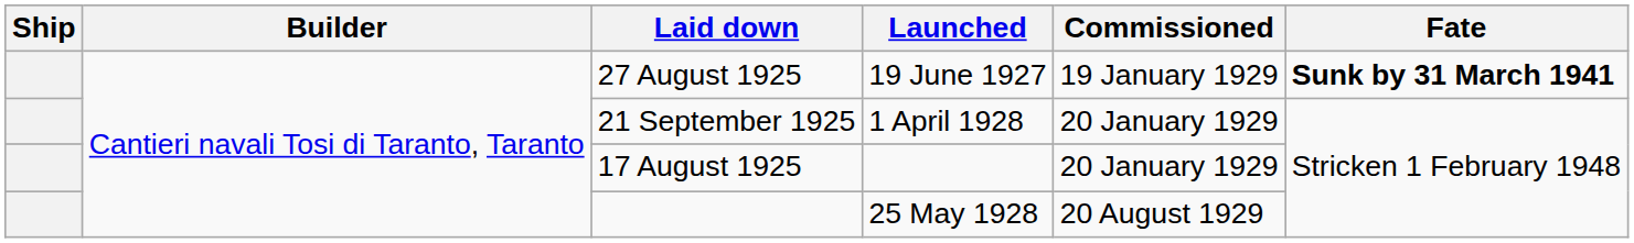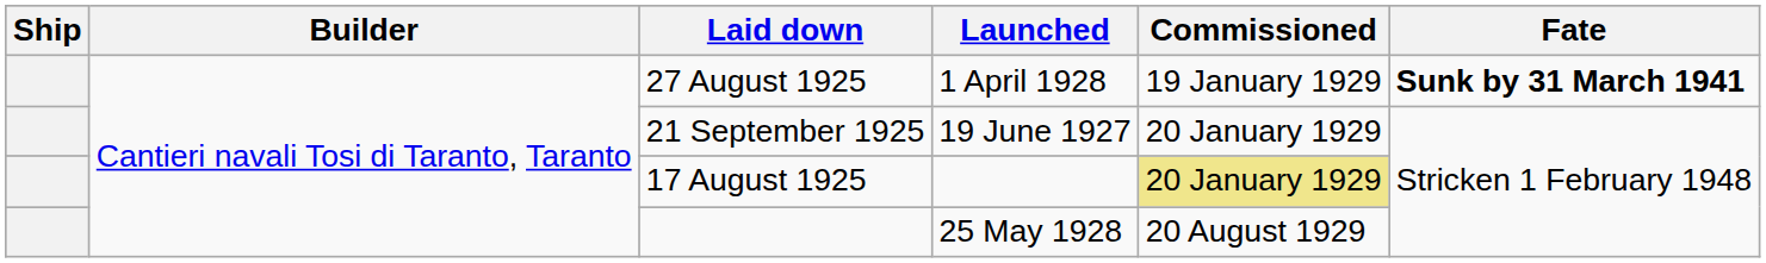27 August 1925 | Launched: 19 June 1927 -> 1 April 1928
21 September 1925 | Launched: 1 April 1928 -> 19 June 1927
17 August 1925 | Commissioned: no background -> khaki background
